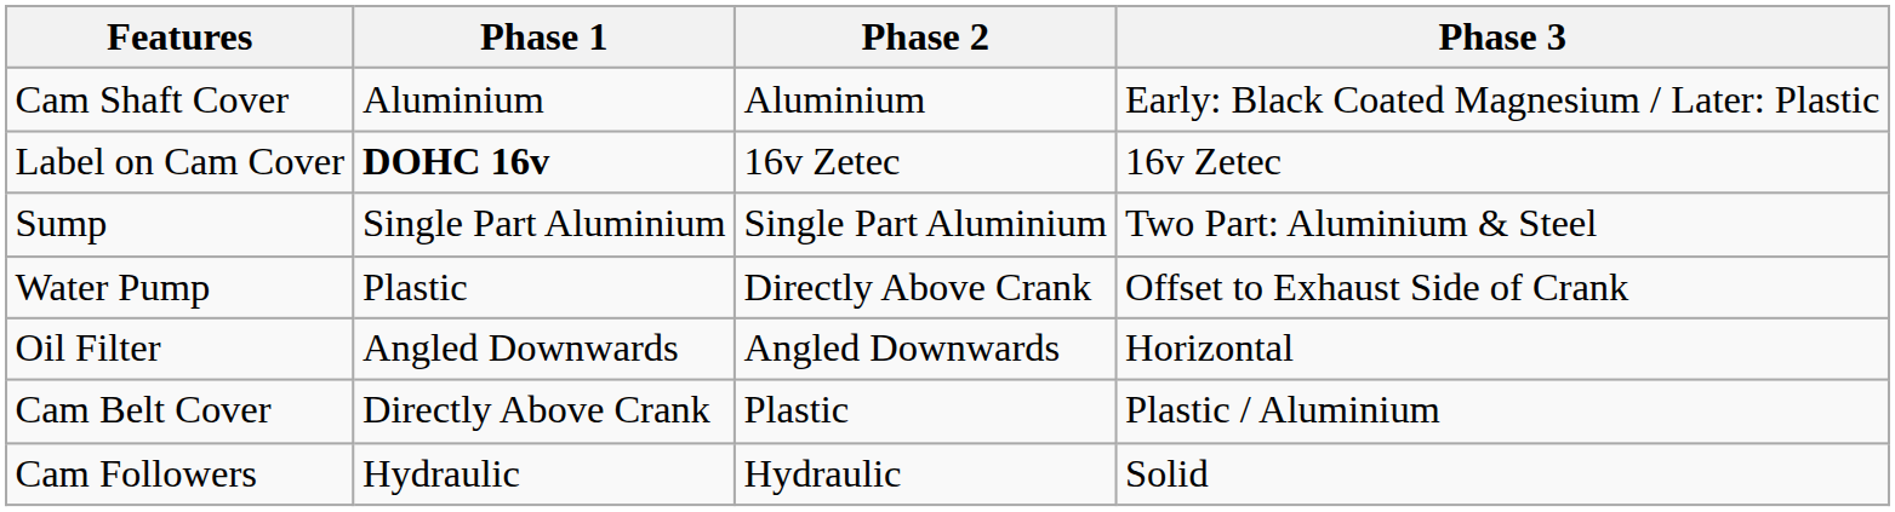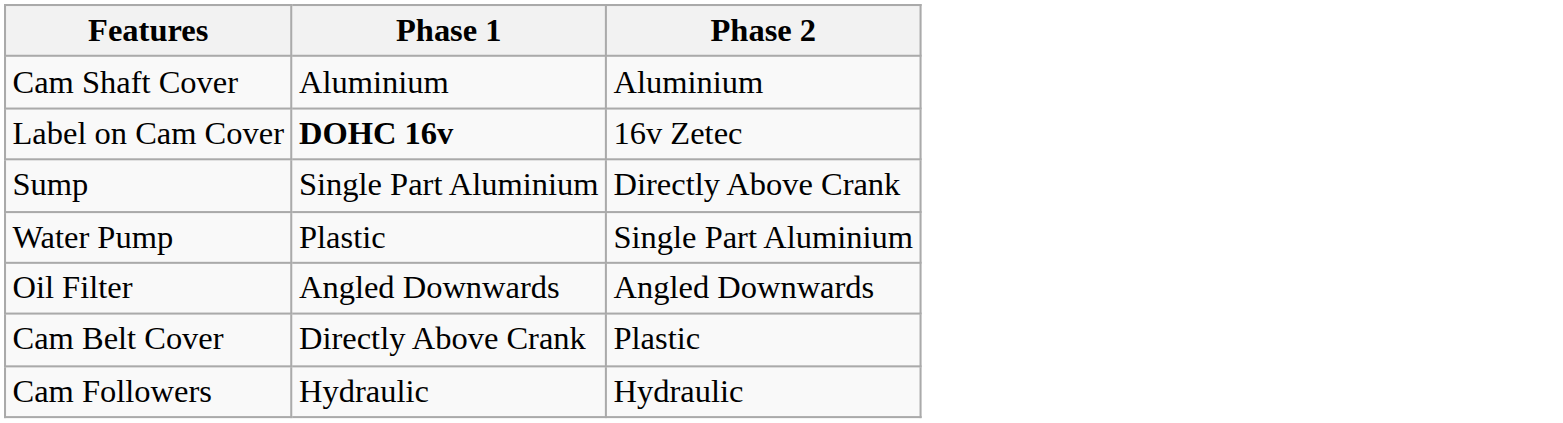- column: Phase 3 | Early: Black Coated Magnesium / Later: Plastic | 16v Zetec | Two Part: Aluminium & Steel | Offset to Exhaust Side of Crank | Horizontal | Plastic / Aluminium | Solid
Sump | Phase 2: Single Part Aluminium -> Directly Above Crank
Water Pump | Phase 2: Directly Above Crank -> Single Part Aluminium
